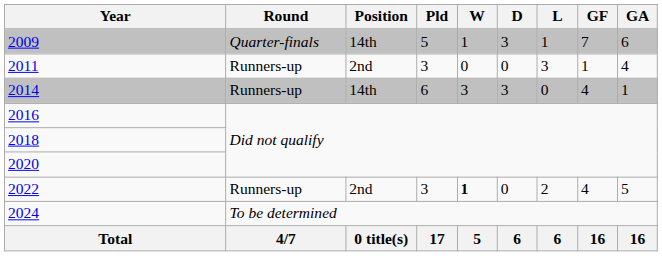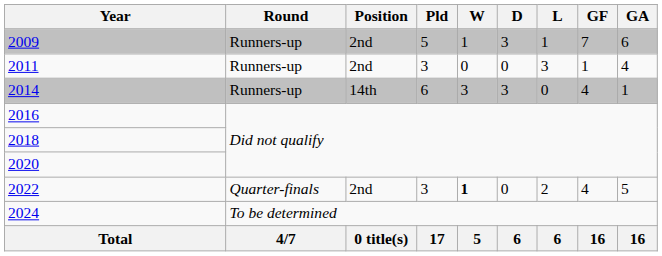2009 | Round: Quarter-finals -> Runners-up
2009 | Position: 14th -> 2nd
2022 | Round: Runners-up -> Quarter-finals
